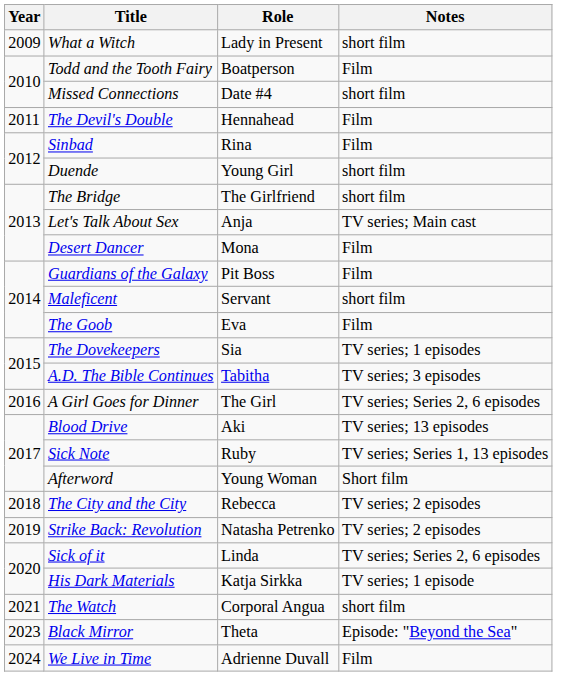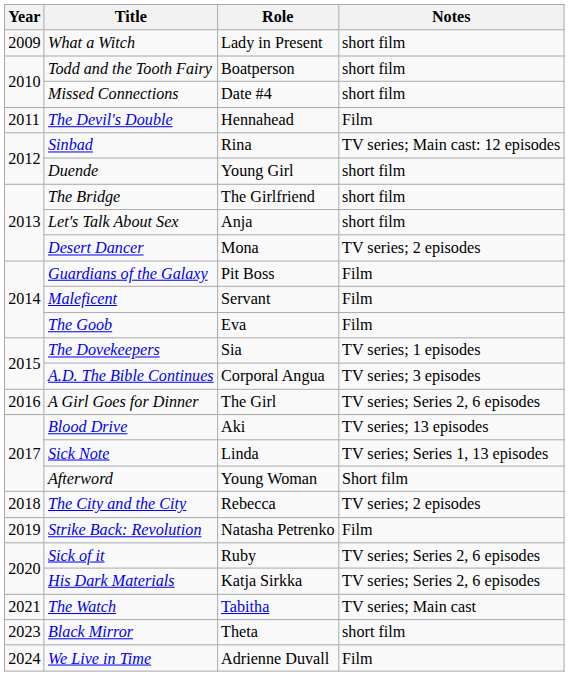Todd and the Tooth Fairy | Notes: Film -> short film
Sinbad | Notes: Film -> TV series; Main cast: 12 episodes
Let's Talk About Sex | Notes: TV series; Main cast -> short film
Desert Dancer | Notes: Film -> TV series; 2 episodes
Maleficent | Notes: short film -> Film
A.D. The Bible Continues | Role: Tabitha -> Corporal Angua
Sick Note | Role: Ruby -> Linda
Strike Back: Revolution | Notes: TV series; 2 episodes -> Film
Sick of it | Role: Linda -> Ruby
His Dark Materials | Notes: TV series; 1 episode -> TV series; Series 2, 6 episodes
The Watch | Role: Corporal Angua -> Tabitha
The Watch | Notes: short film -> TV series; Main cast
Black Mirror | Notes: Episode: "Beyond the Sea" -> short film
